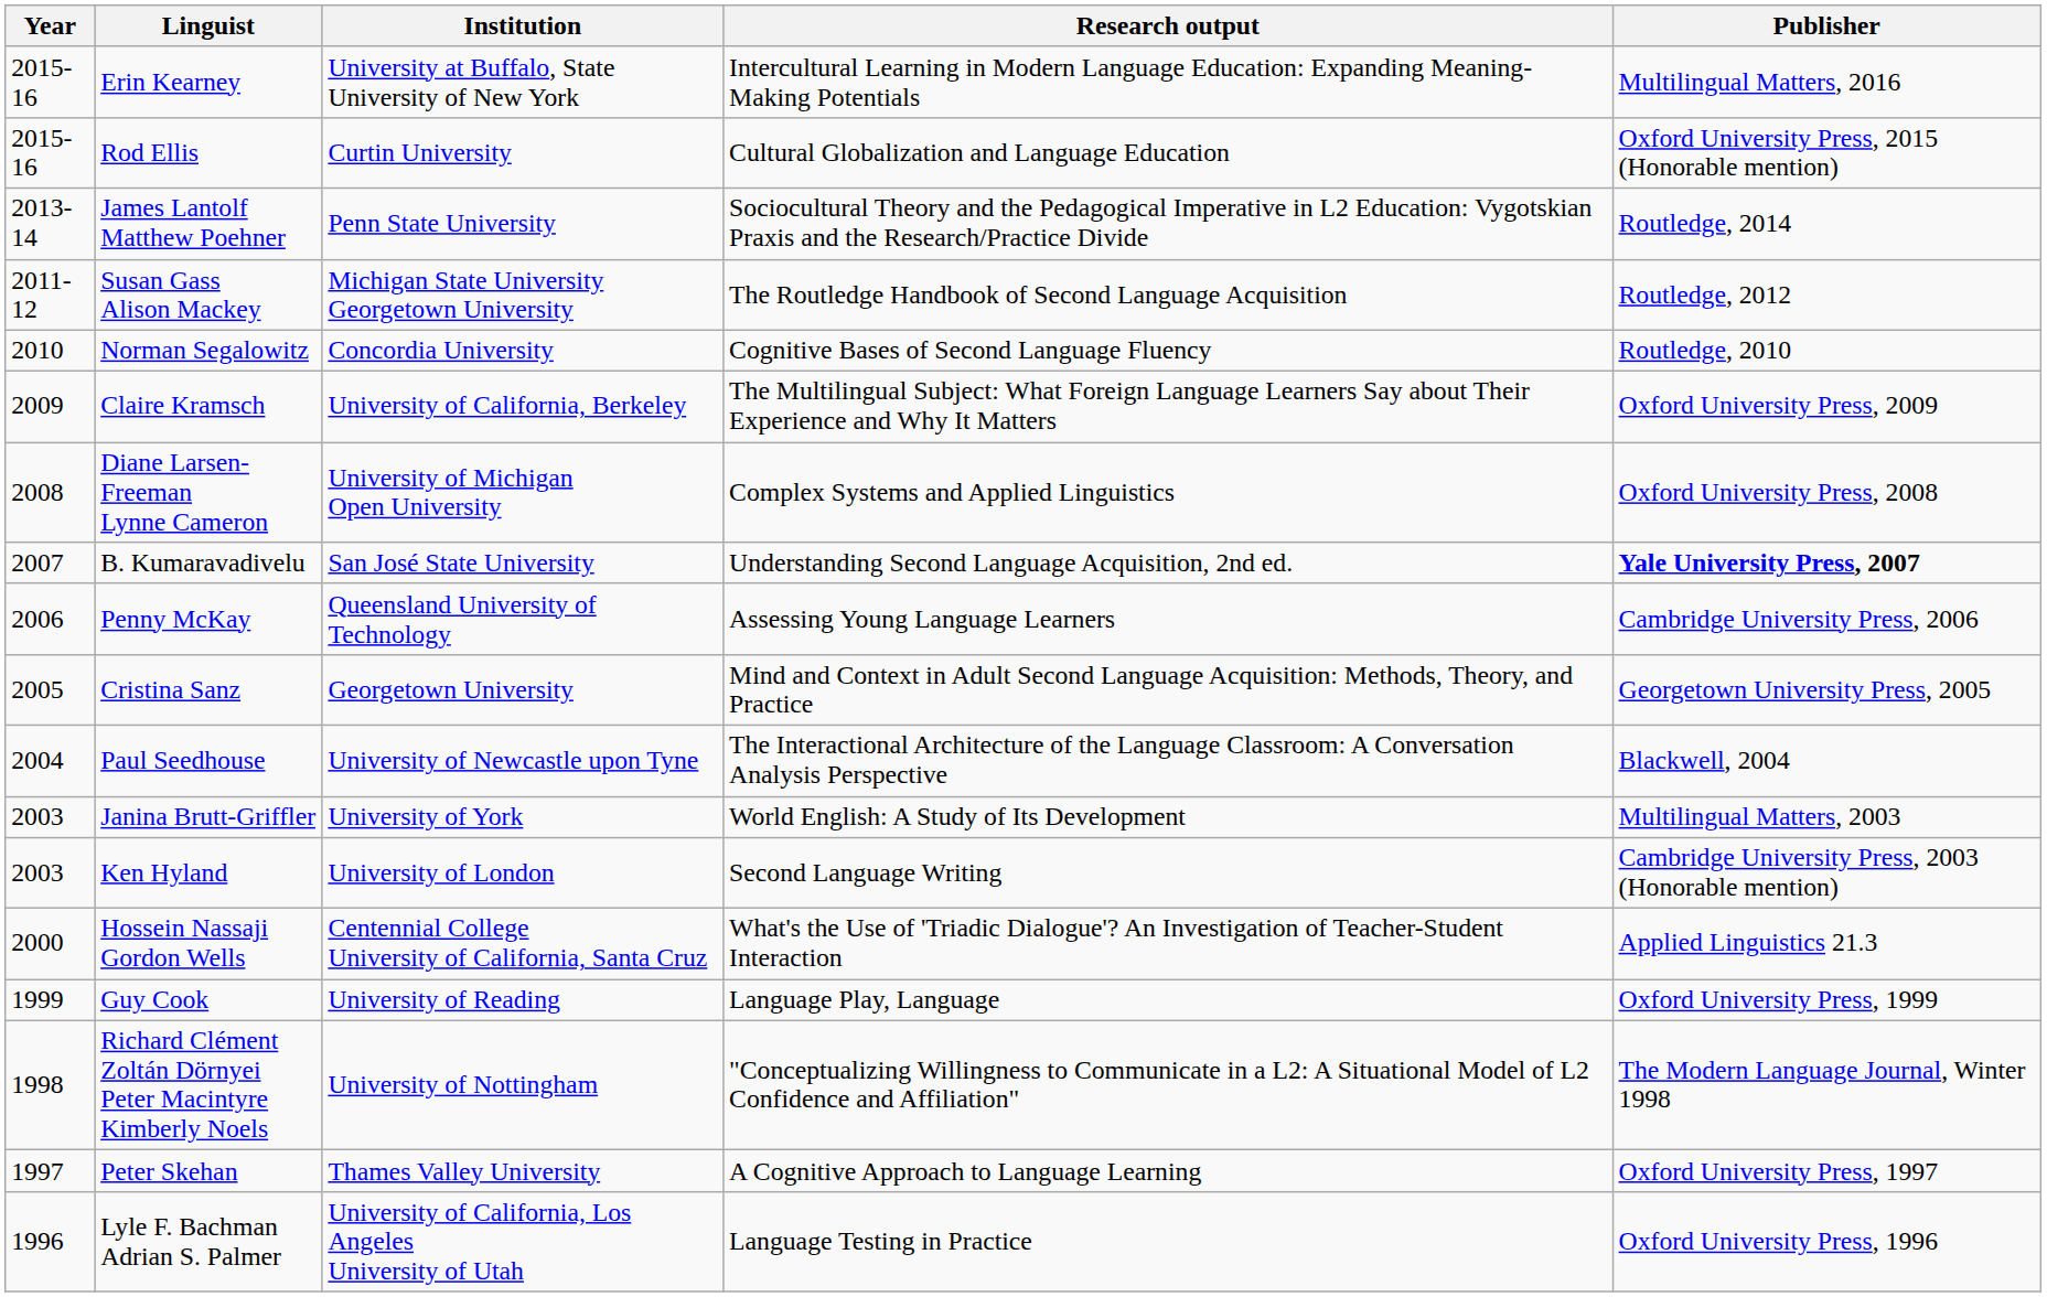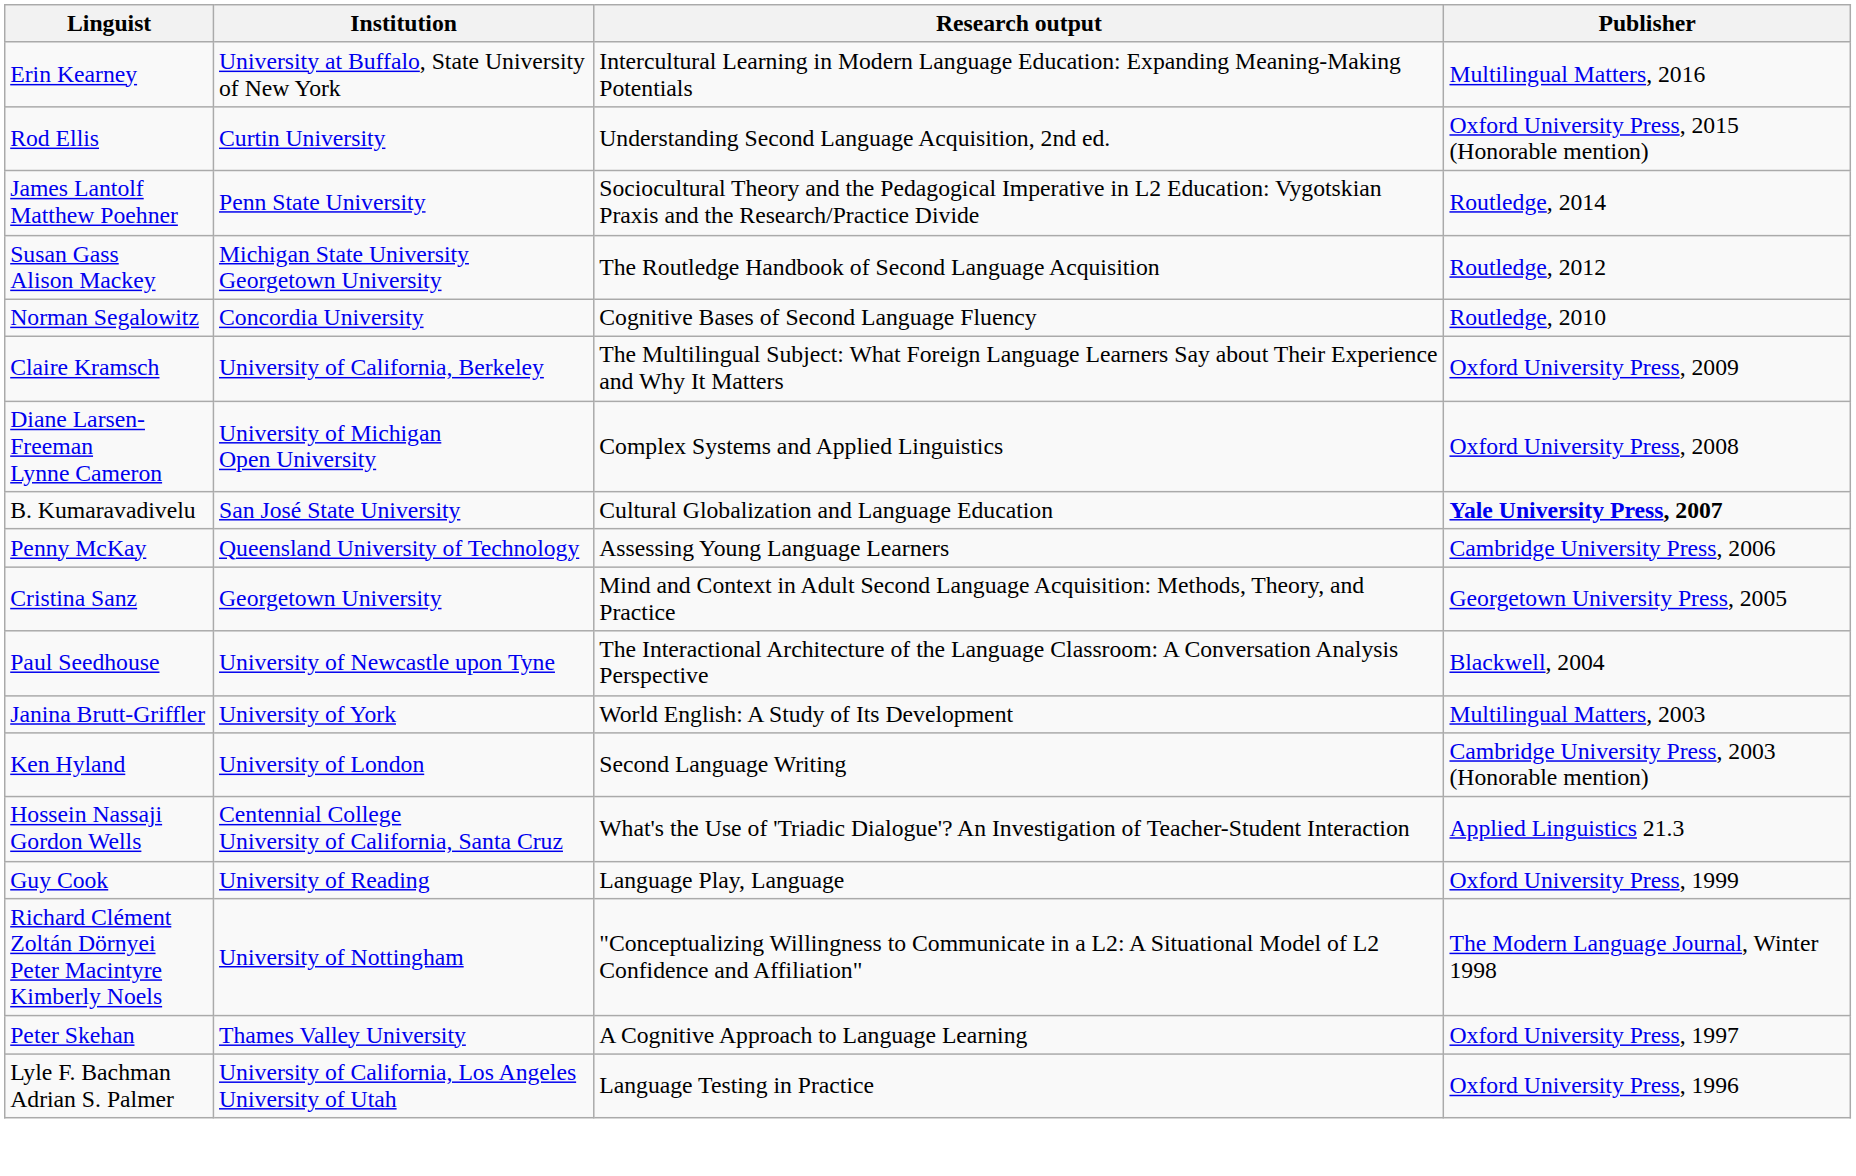- column: Year | 2015-16 | 2015-16 | 2013-14 | 2011-12 | 2010 | 2009 | 2008 | 2007 | 2006 | 2005 | 2004 | 2003 | 2003 | 2000 | 1999 | 1998 | 1997 | 1996
Rod Ellis | Research output: Cultural Globalization and Language Education -> Understanding Second Language Acquisition, 2nd ed.
B. Kumaravadivelu | Research output: Understanding Second Language Acquisition, 2nd ed. -> Cultural Globalization and Language Education
